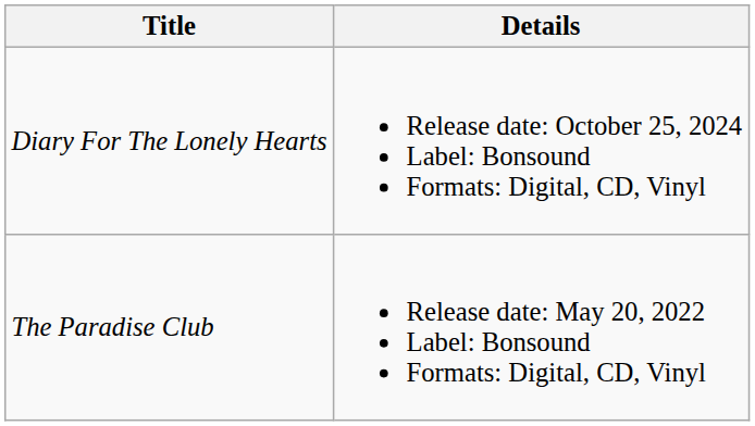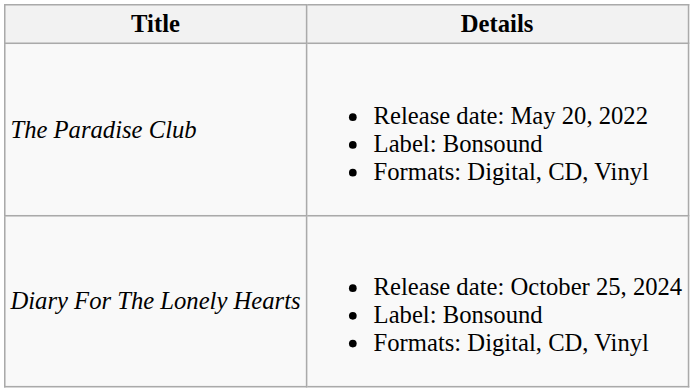rows swapped: The Paradise Club <-> Diary For The Lonely Hearts
